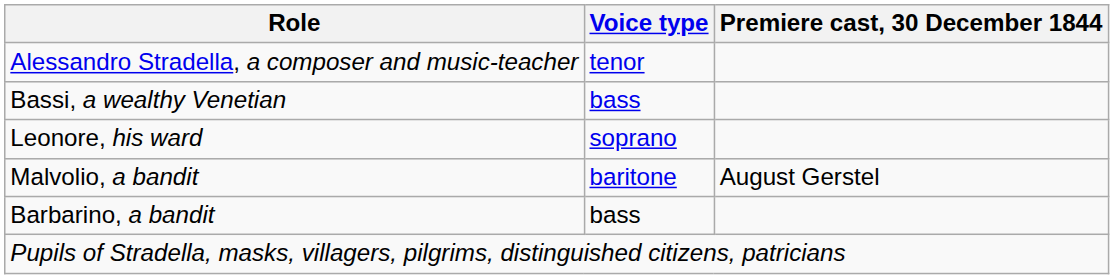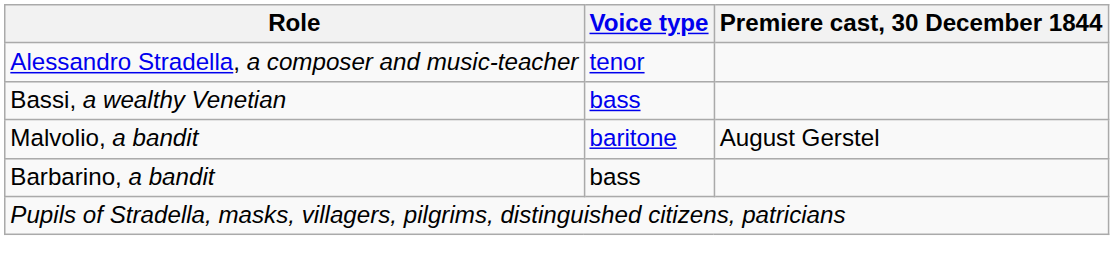- row: Leonore, his ward | soprano
